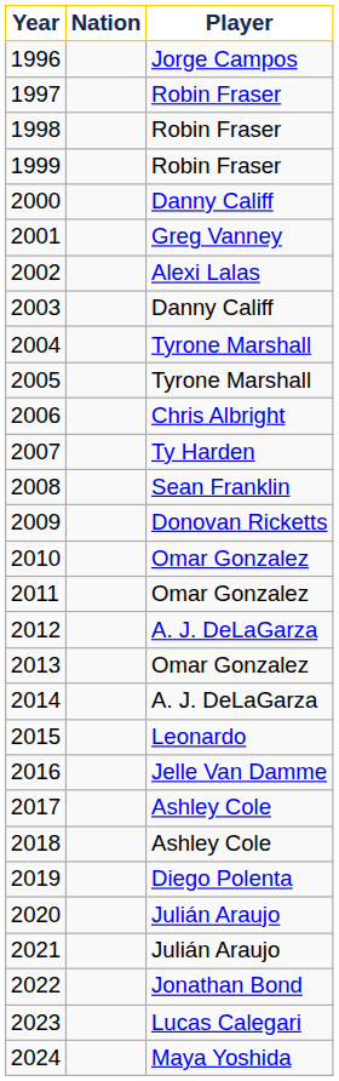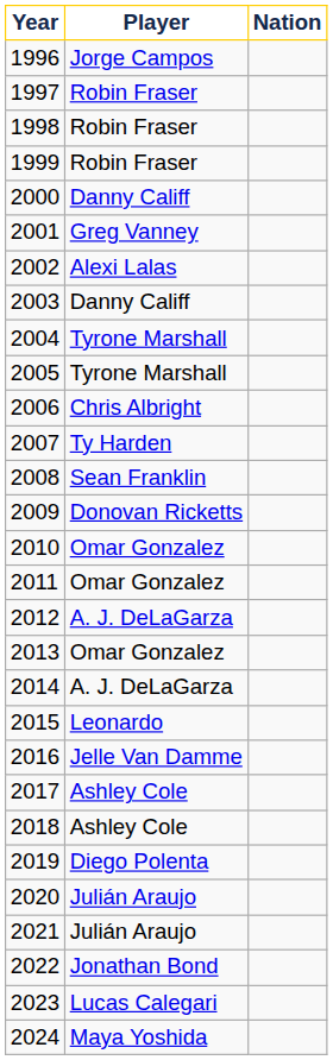columns swapped: Nation <-> Player
